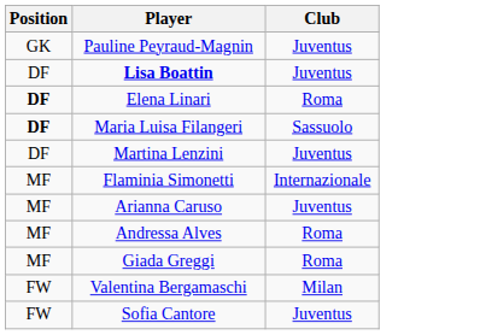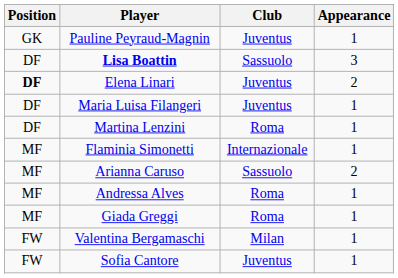+ column: Appearance | 1 | 3 | 2 | 1 | 1 | 1 | 2 | 1 | 1 | 1 | 1
Lisa Boattin | Club: Juventus -> Sassuolo
Elena Linari | Club: Roma -> Juventus
Maria Luisa Filangeri | Position: bold -> normal
Maria Luisa Filangeri | Club: Sassuolo -> Juventus
Martina Lenzini | Club: Juventus -> Roma
Arianna Caruso | Club: Juventus -> Sassuolo
